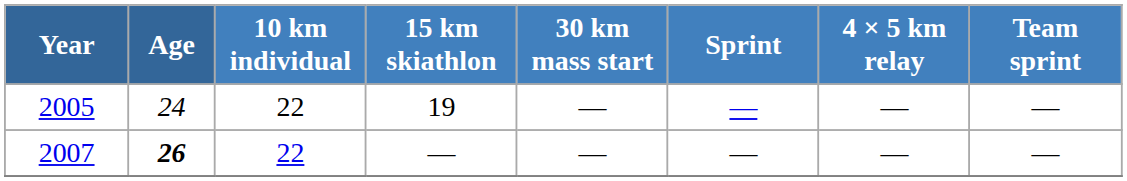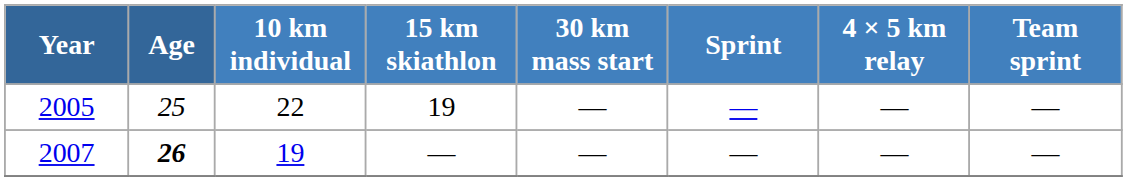2005 | Age: 24 -> 25
2007 | 10 km individual: 22 -> 19
